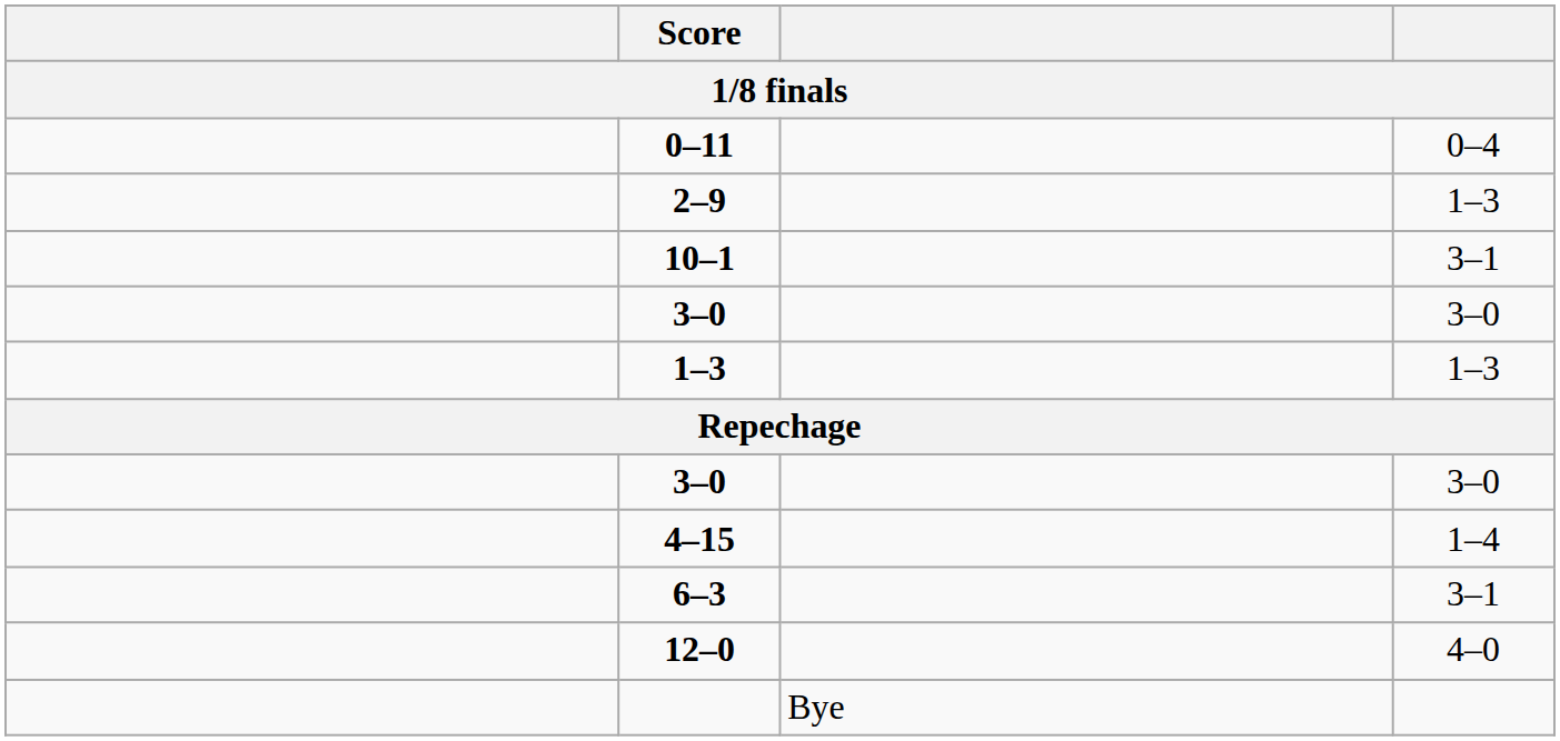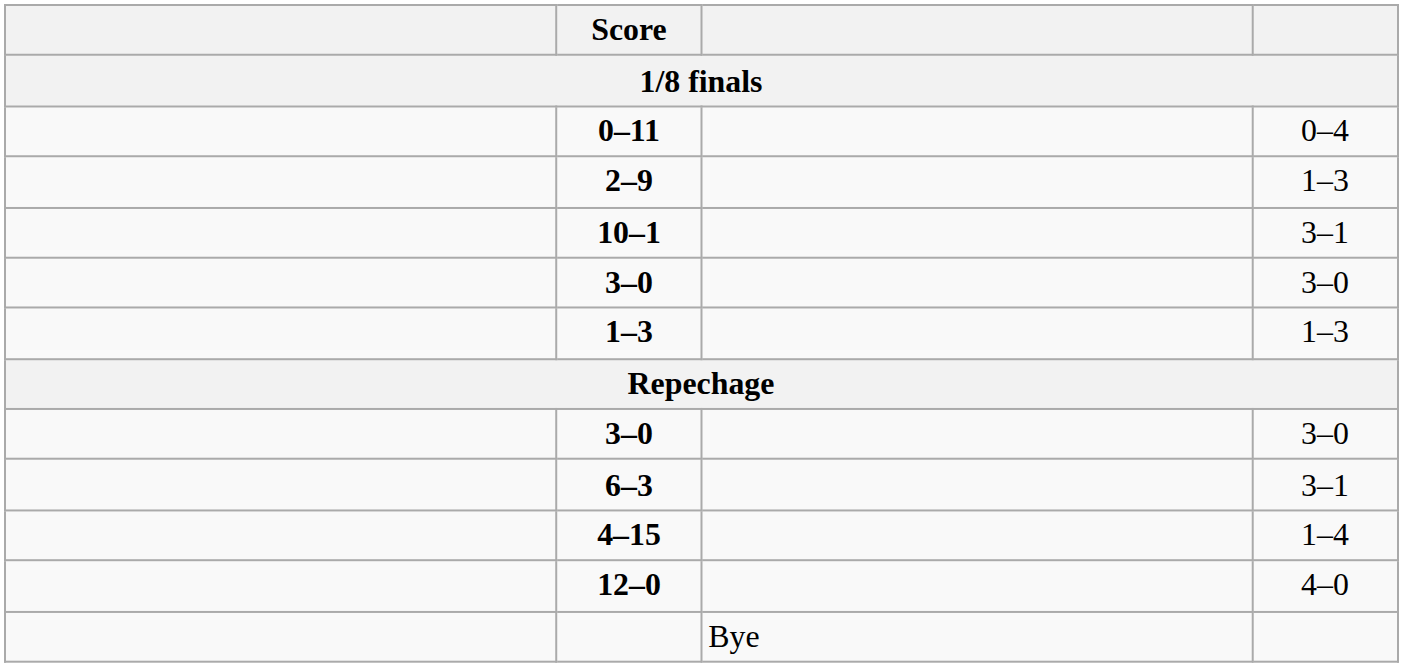rows swapped: 4–15 <-> 6–3
